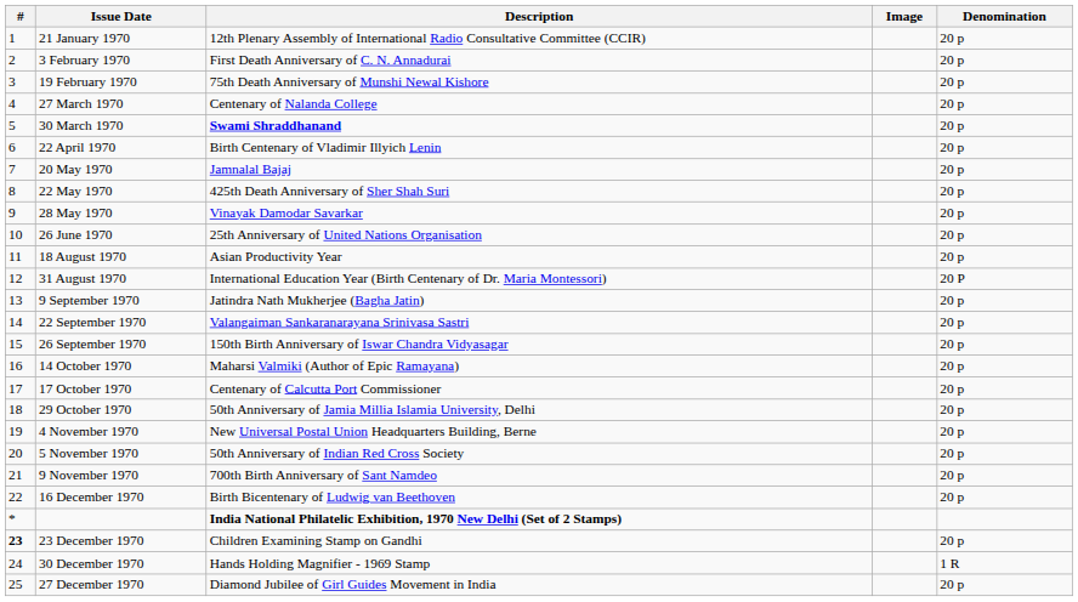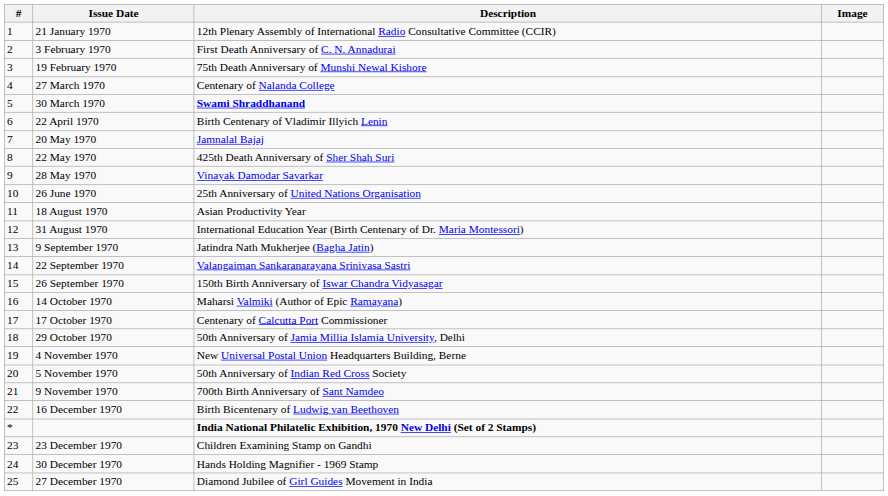- column: Denomination | 20 p | 20 p | 20 p | 20 p | 20 p | 20 p | 20 p | 20 p | 20 p | 20 p | 20 p | 20 P | 20 p | 20 p | 20 p | 20 p | 20 p | 20 p | 20 p | 20 p | 20 p | 20 p | 20 p | 1 R | 20 p
23 December 1970 | #: bold -> normal
